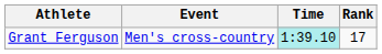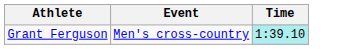- column: Rank | 17
